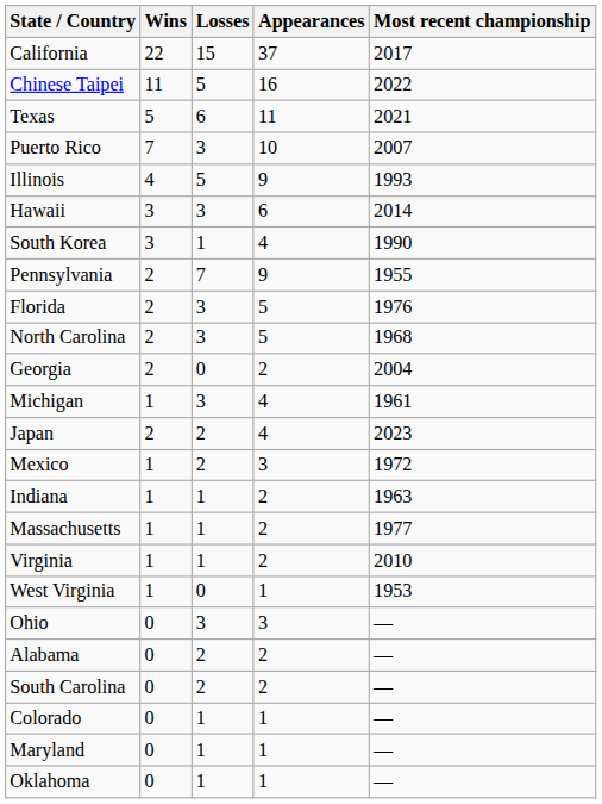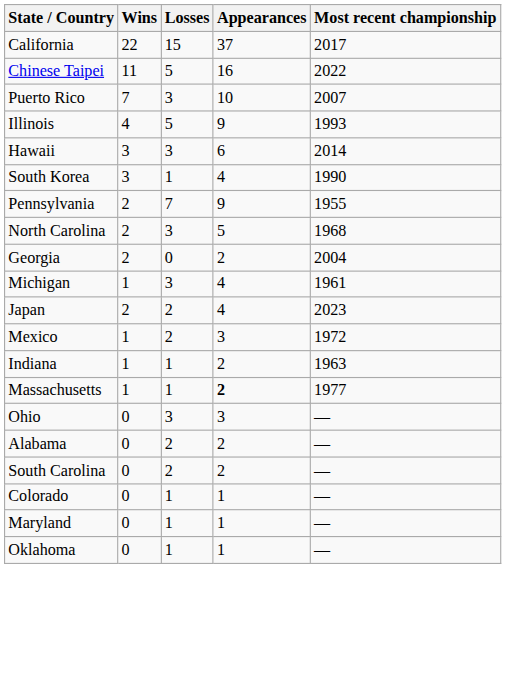- row: Texas | 5 | 6 | 11 | 2021
- row: Florida | 2 | 3 | 5 | 1976
Massachusetts | Appearances: normal -> bold
- row: Virginia | 1 | 1 | 2 | 2010
- row: West Virginia | 1 | 0 | 1 | 1953
